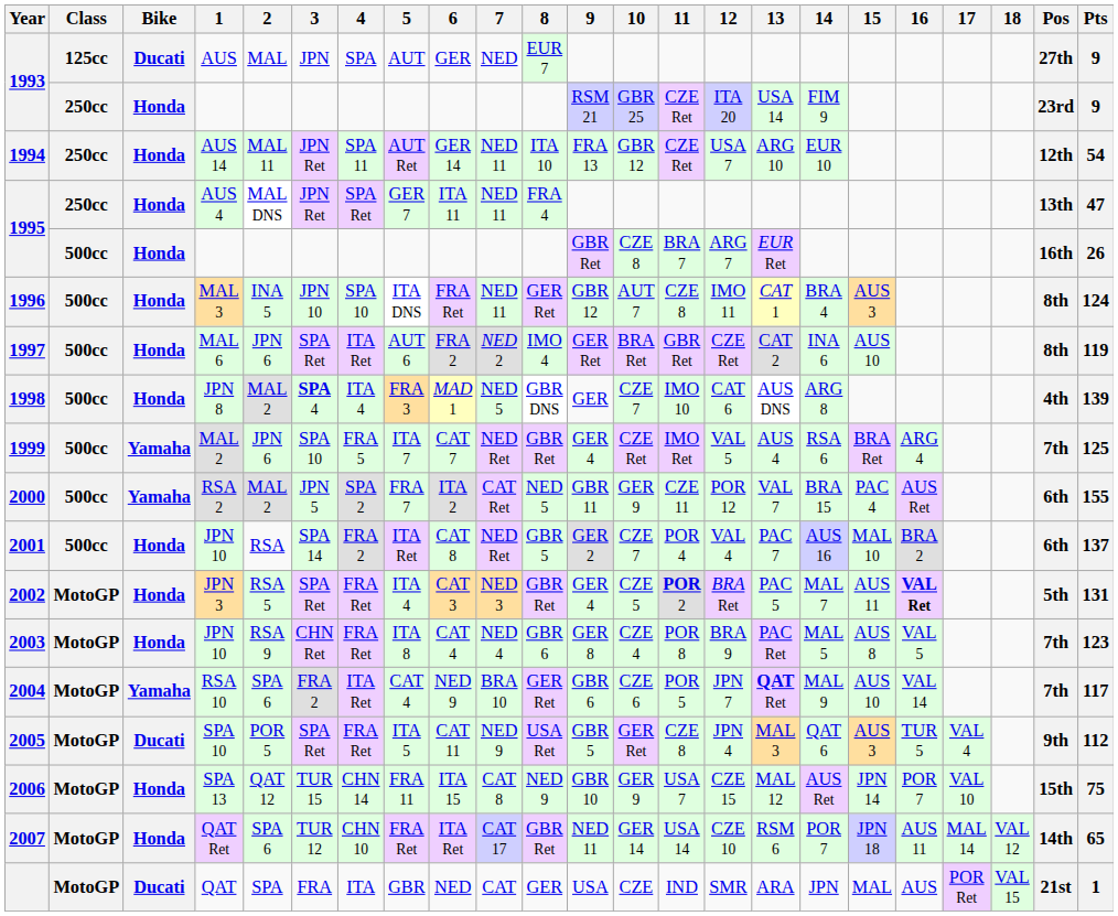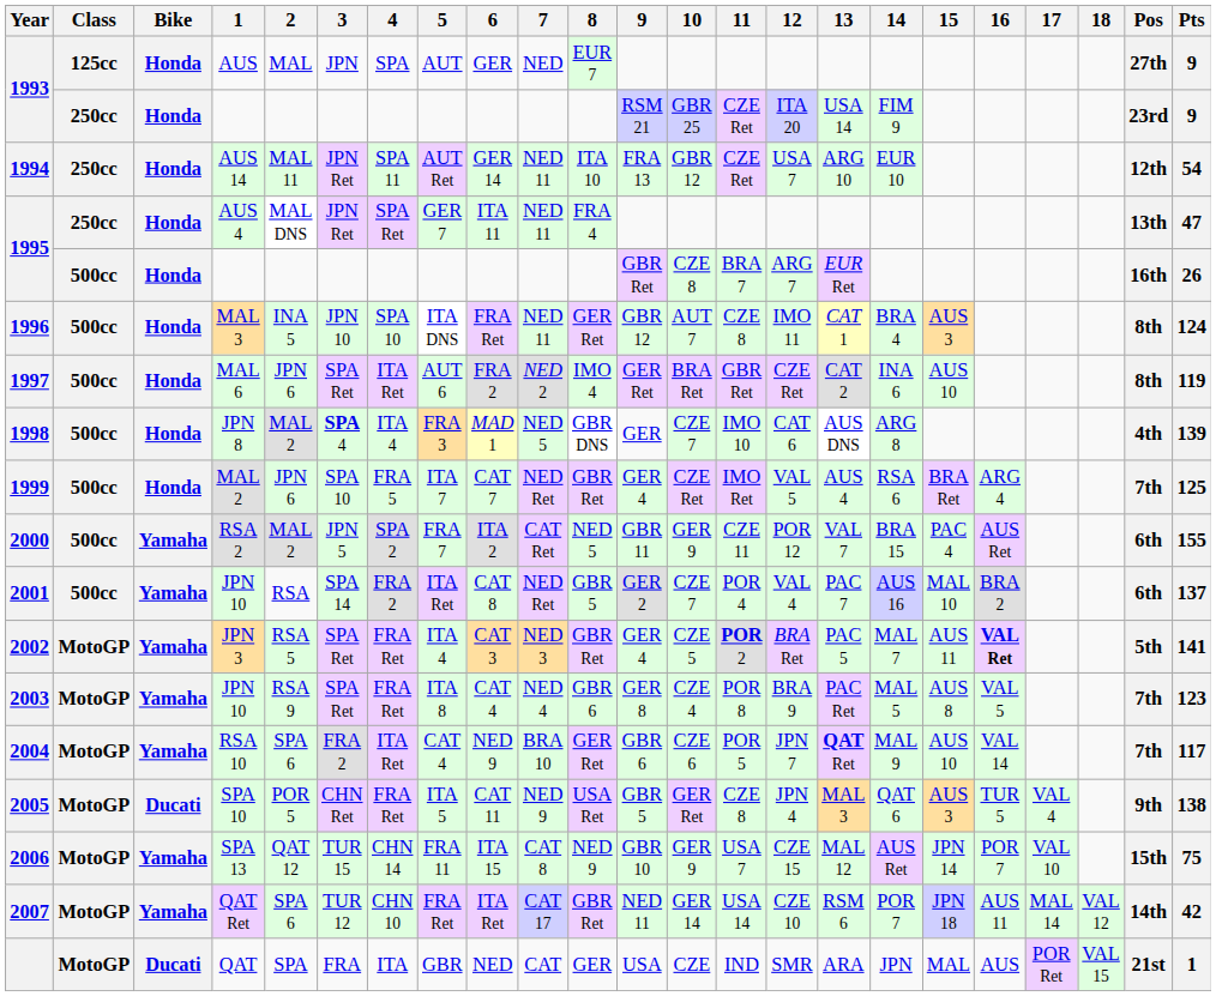1993 / AUS | Bike: Ducati -> Honda
1999 | Bike: Yamaha -> Honda
2001 | Bike: Honda -> Yamaha
2002 | Bike: Honda -> Yamaha
2002 | Pts: 131 -> 141
2003 | Bike: Honda -> Yamaha
2003 | 3: CHN Ret -> SPA Ret
2005 | 3: SPA Ret -> CHN Ret
2005 | Pts: 112 -> 138
2006 | Bike: Honda -> Yamaha
2007 | Bike: Honda -> Yamaha
2007 | Pts: 65 -> 42
